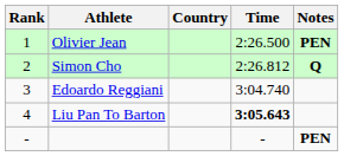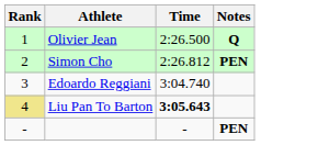- column: Country
Olivier Jean | Notes: PEN -> Q
Simon Cho | Notes: Q -> PEN
Liu Pan To Barton | Rank: no background -> khaki background
